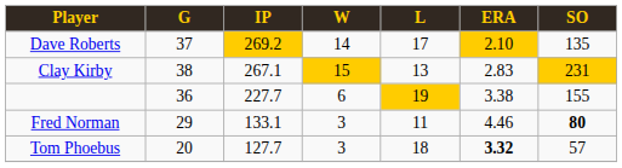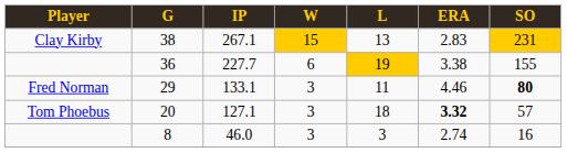- row: Dave Roberts | 37 | 269.2 | 14 | 17 | 2.10 | 135
20 | IP: 127.7 -> 127.1
+ row: 8 | 46.0 | 3 | 3 | 2.74 | 16
